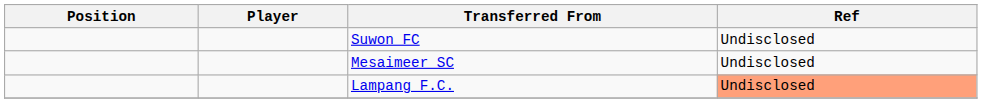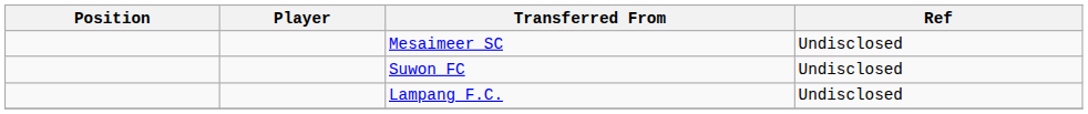rows swapped: Suwon FC <-> Mesaimeer SC
Lampang F.C. | Ref: lightsalmon background -> no background
